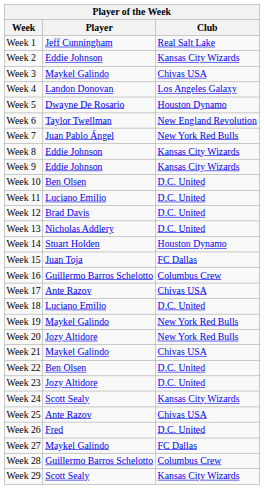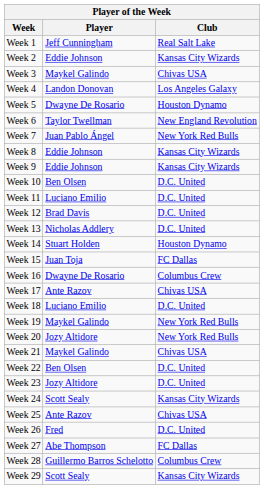Week 16 | Player: Guillermo Barros Schelotto -> Dwayne De Rosario
Week 27 | Player: Maykel Galindo -> Abe Thompson
